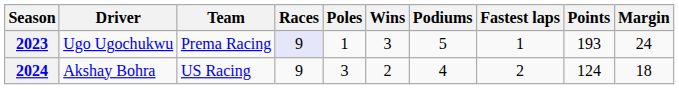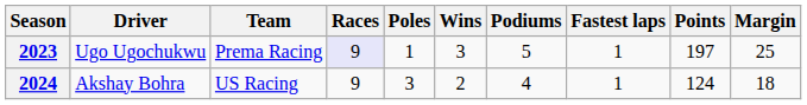2023 | Points: 193 -> 197
2023 | Margin: 24 -> 25
2024 | Fastest laps: 2 -> 1
